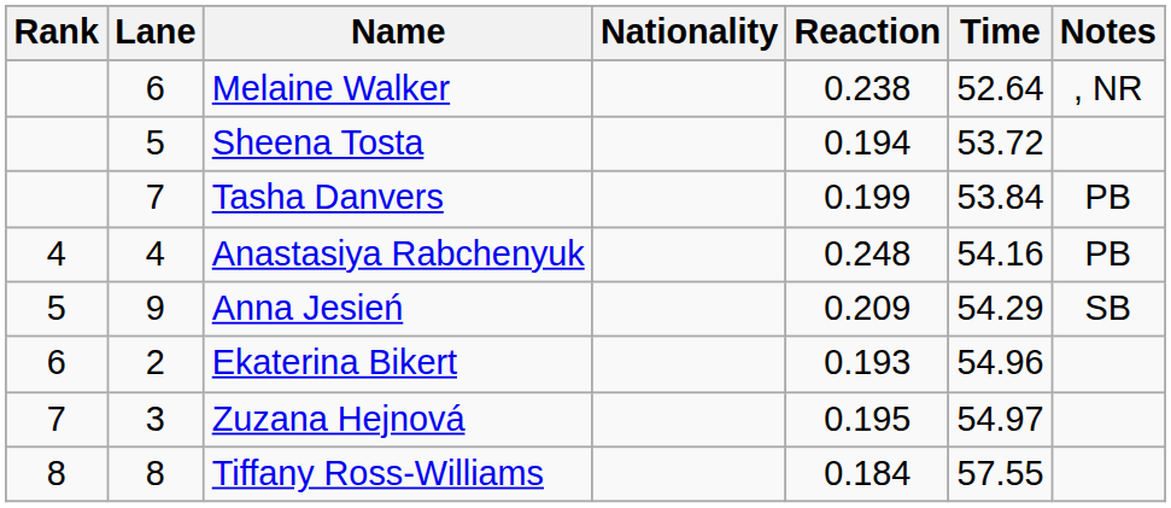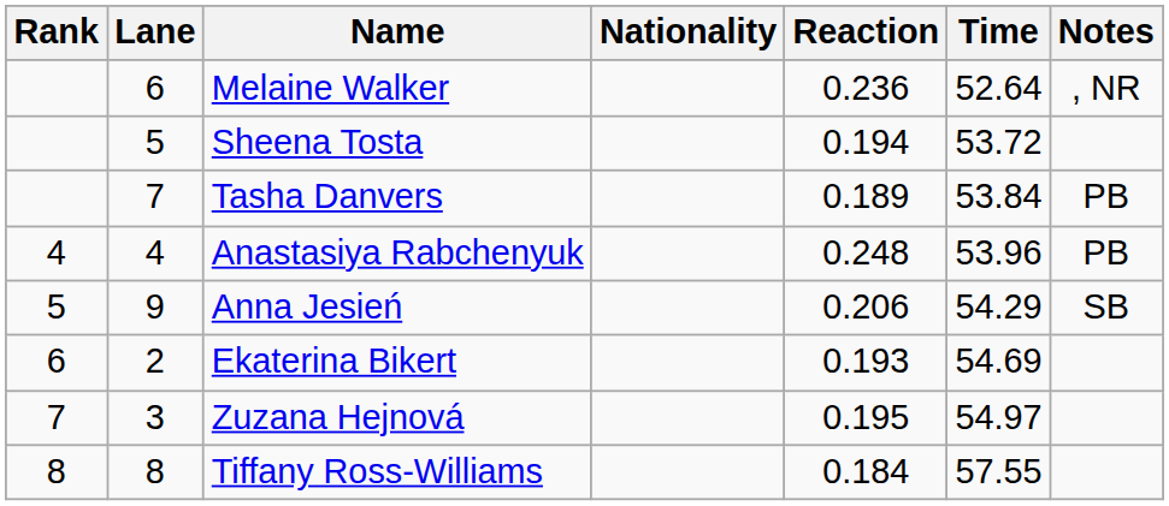Melaine Walker | Reaction: 0.238 -> 0.236
Tasha Danvers | Reaction: 0.199 -> 0.189
Anastasiya Rabchenyuk | Time: 54.16 -> 53.96
Anna Jesień | Reaction: 0.209 -> 0.206
Ekaterina Bikert | Time: 54.96 -> 54.69
